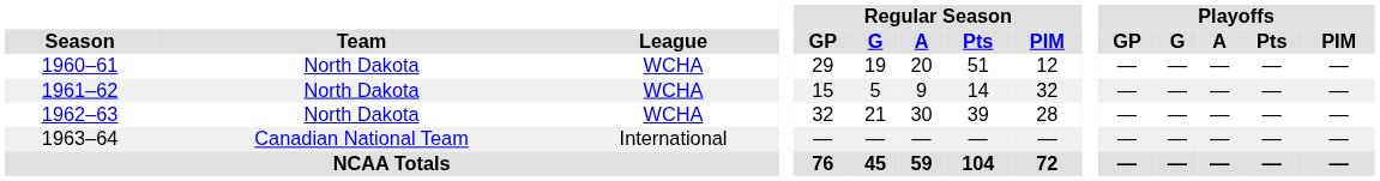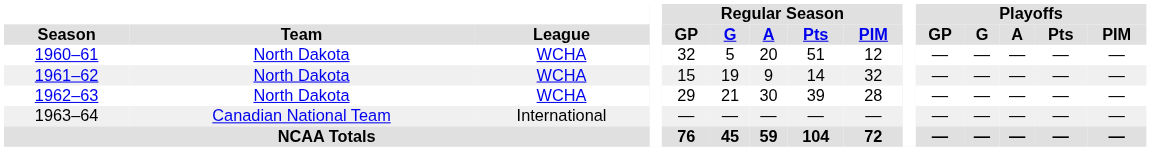1960–61 | Regular Season / GP: 29 -> 32
1960–61 | Regular Season / G: 19 -> 5
1961–62 | Regular Season / G: 5 -> 19
1962–63 | Regular Season / GP: 32 -> 29
